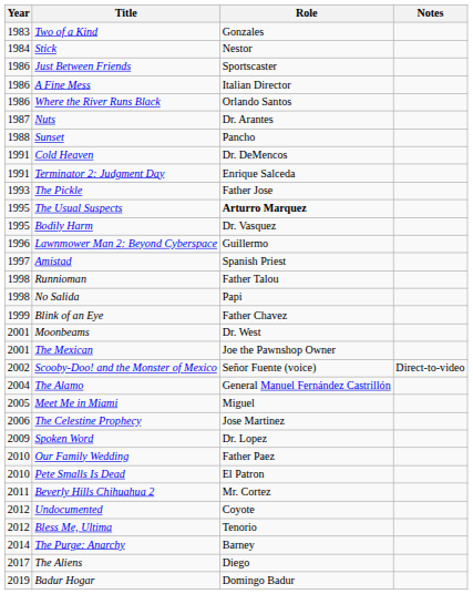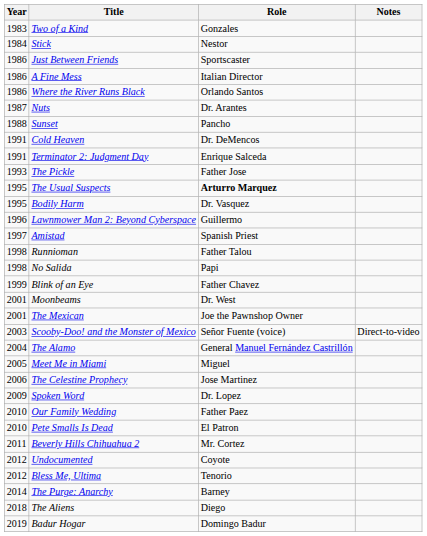Scooby-Doo! and the Monster of Mexico | Year: 2002 -> 2003
The Aliens | Year: 2017 -> 2018
